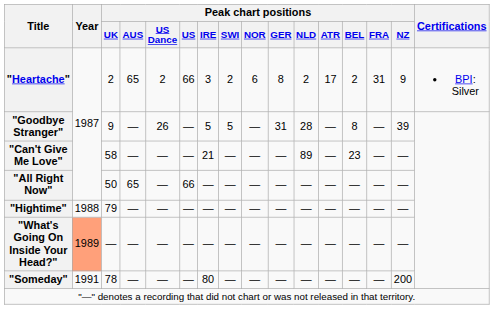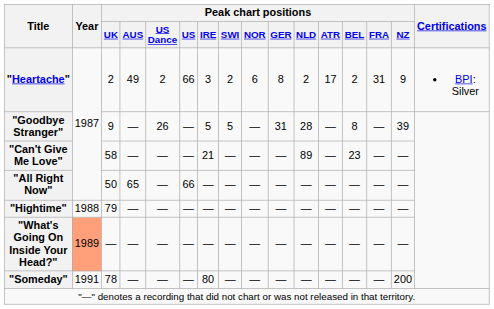"Heartache" | Peak chart positions / AUS: 65 -> 49
